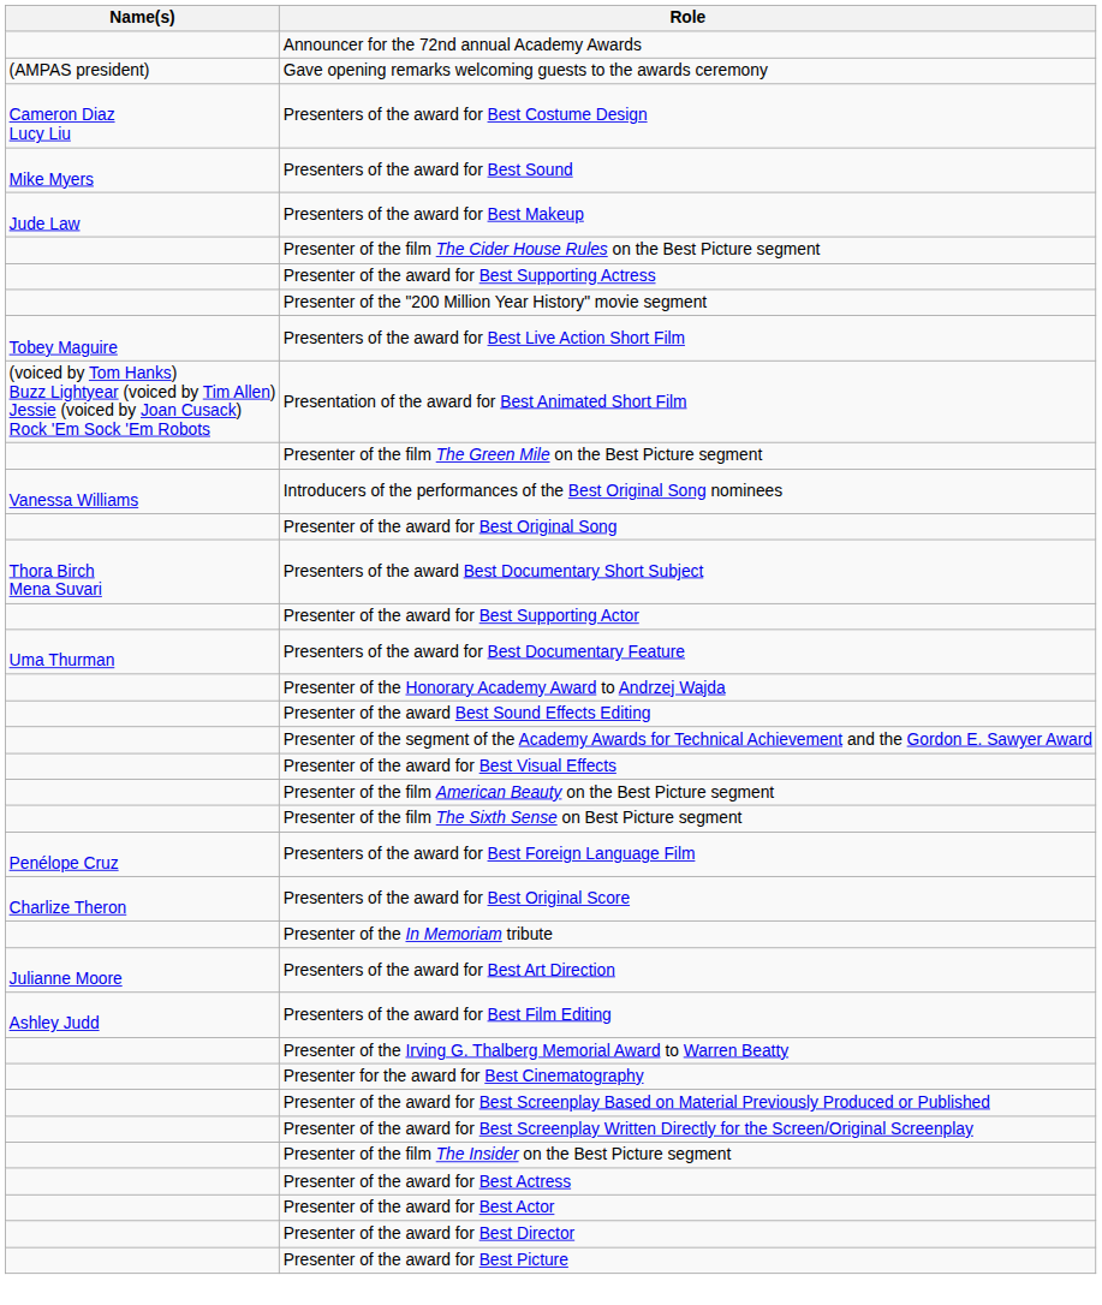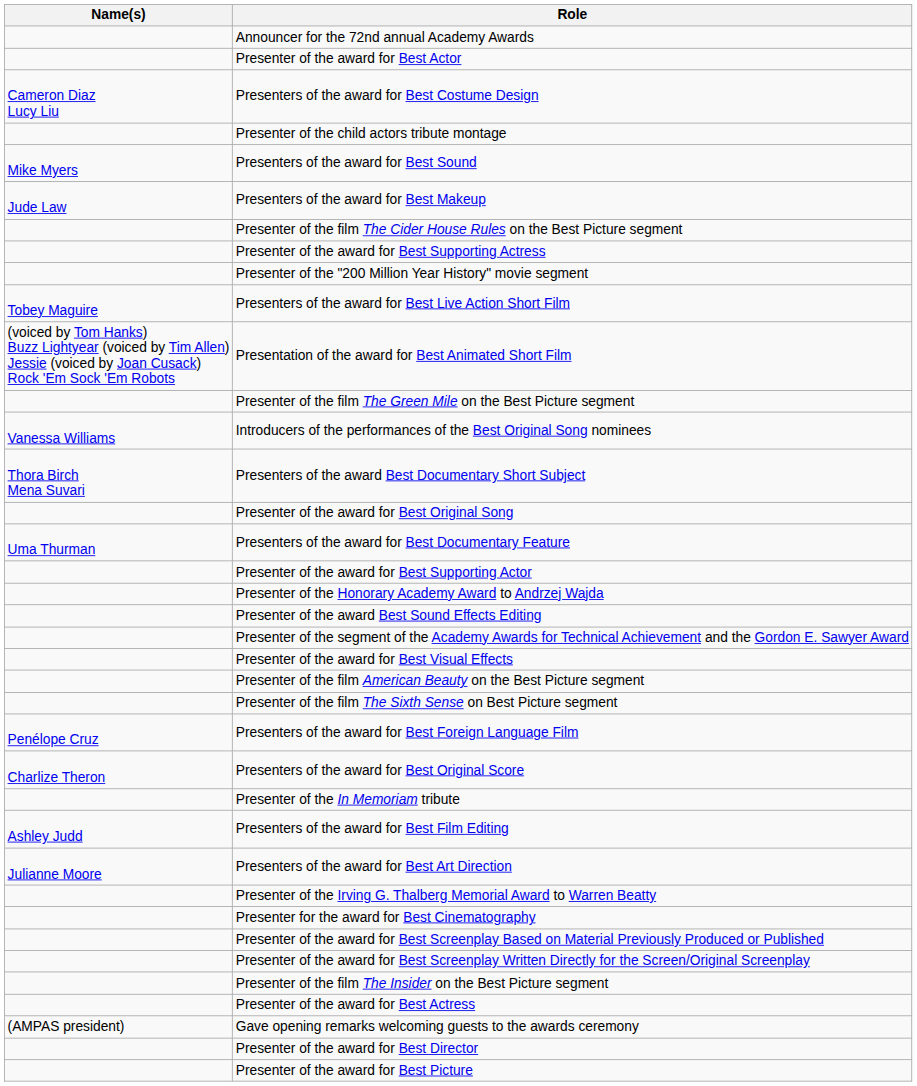rows swapped: Gave opening remarks welcoming guests to the awards ceremony <-> Presenter of the award for Best Actor
+ row: Presenter of the child actors tribute montage
rows swapped: Presenter of the award for Best Original Song <-> Presenters of the award Best Documentary Short Subject
rows swapped: Presenters of the award for Best Documentary Feature <-> Presenter of the award for Best Supporting Actor
rows swapped: Presenters of the award for Best Art Direction <-> Presenters of the award for Best Film Editing
